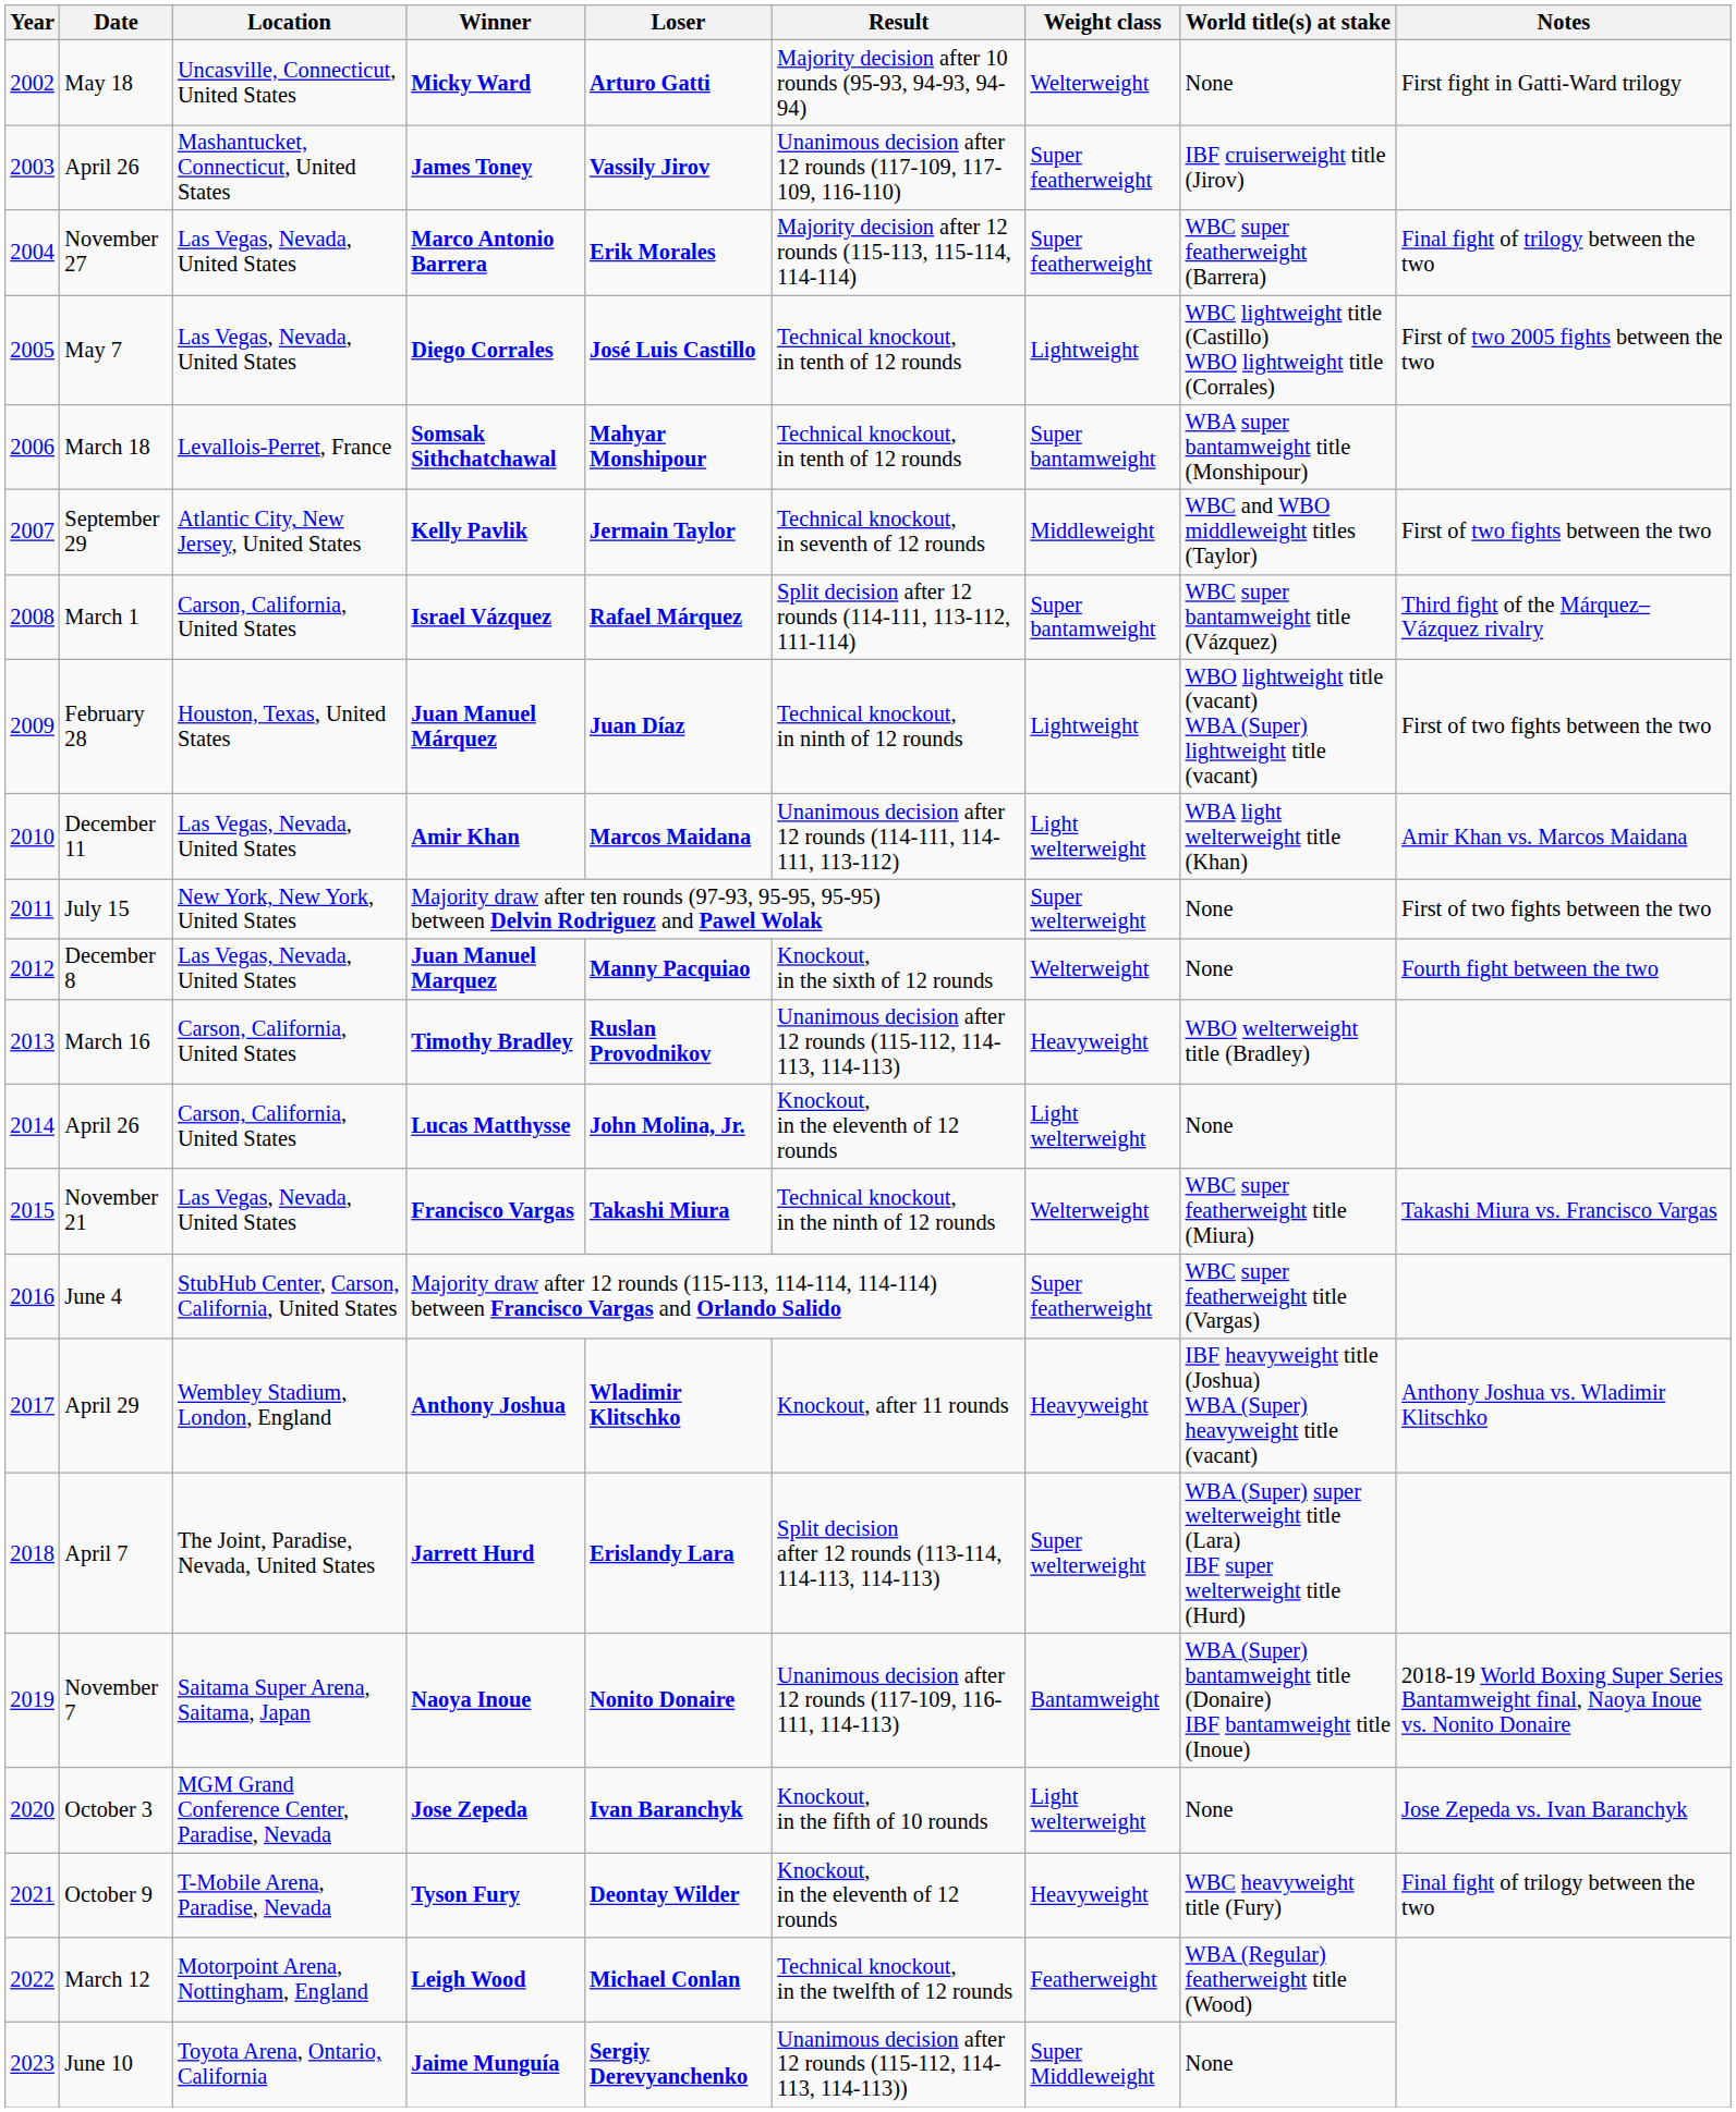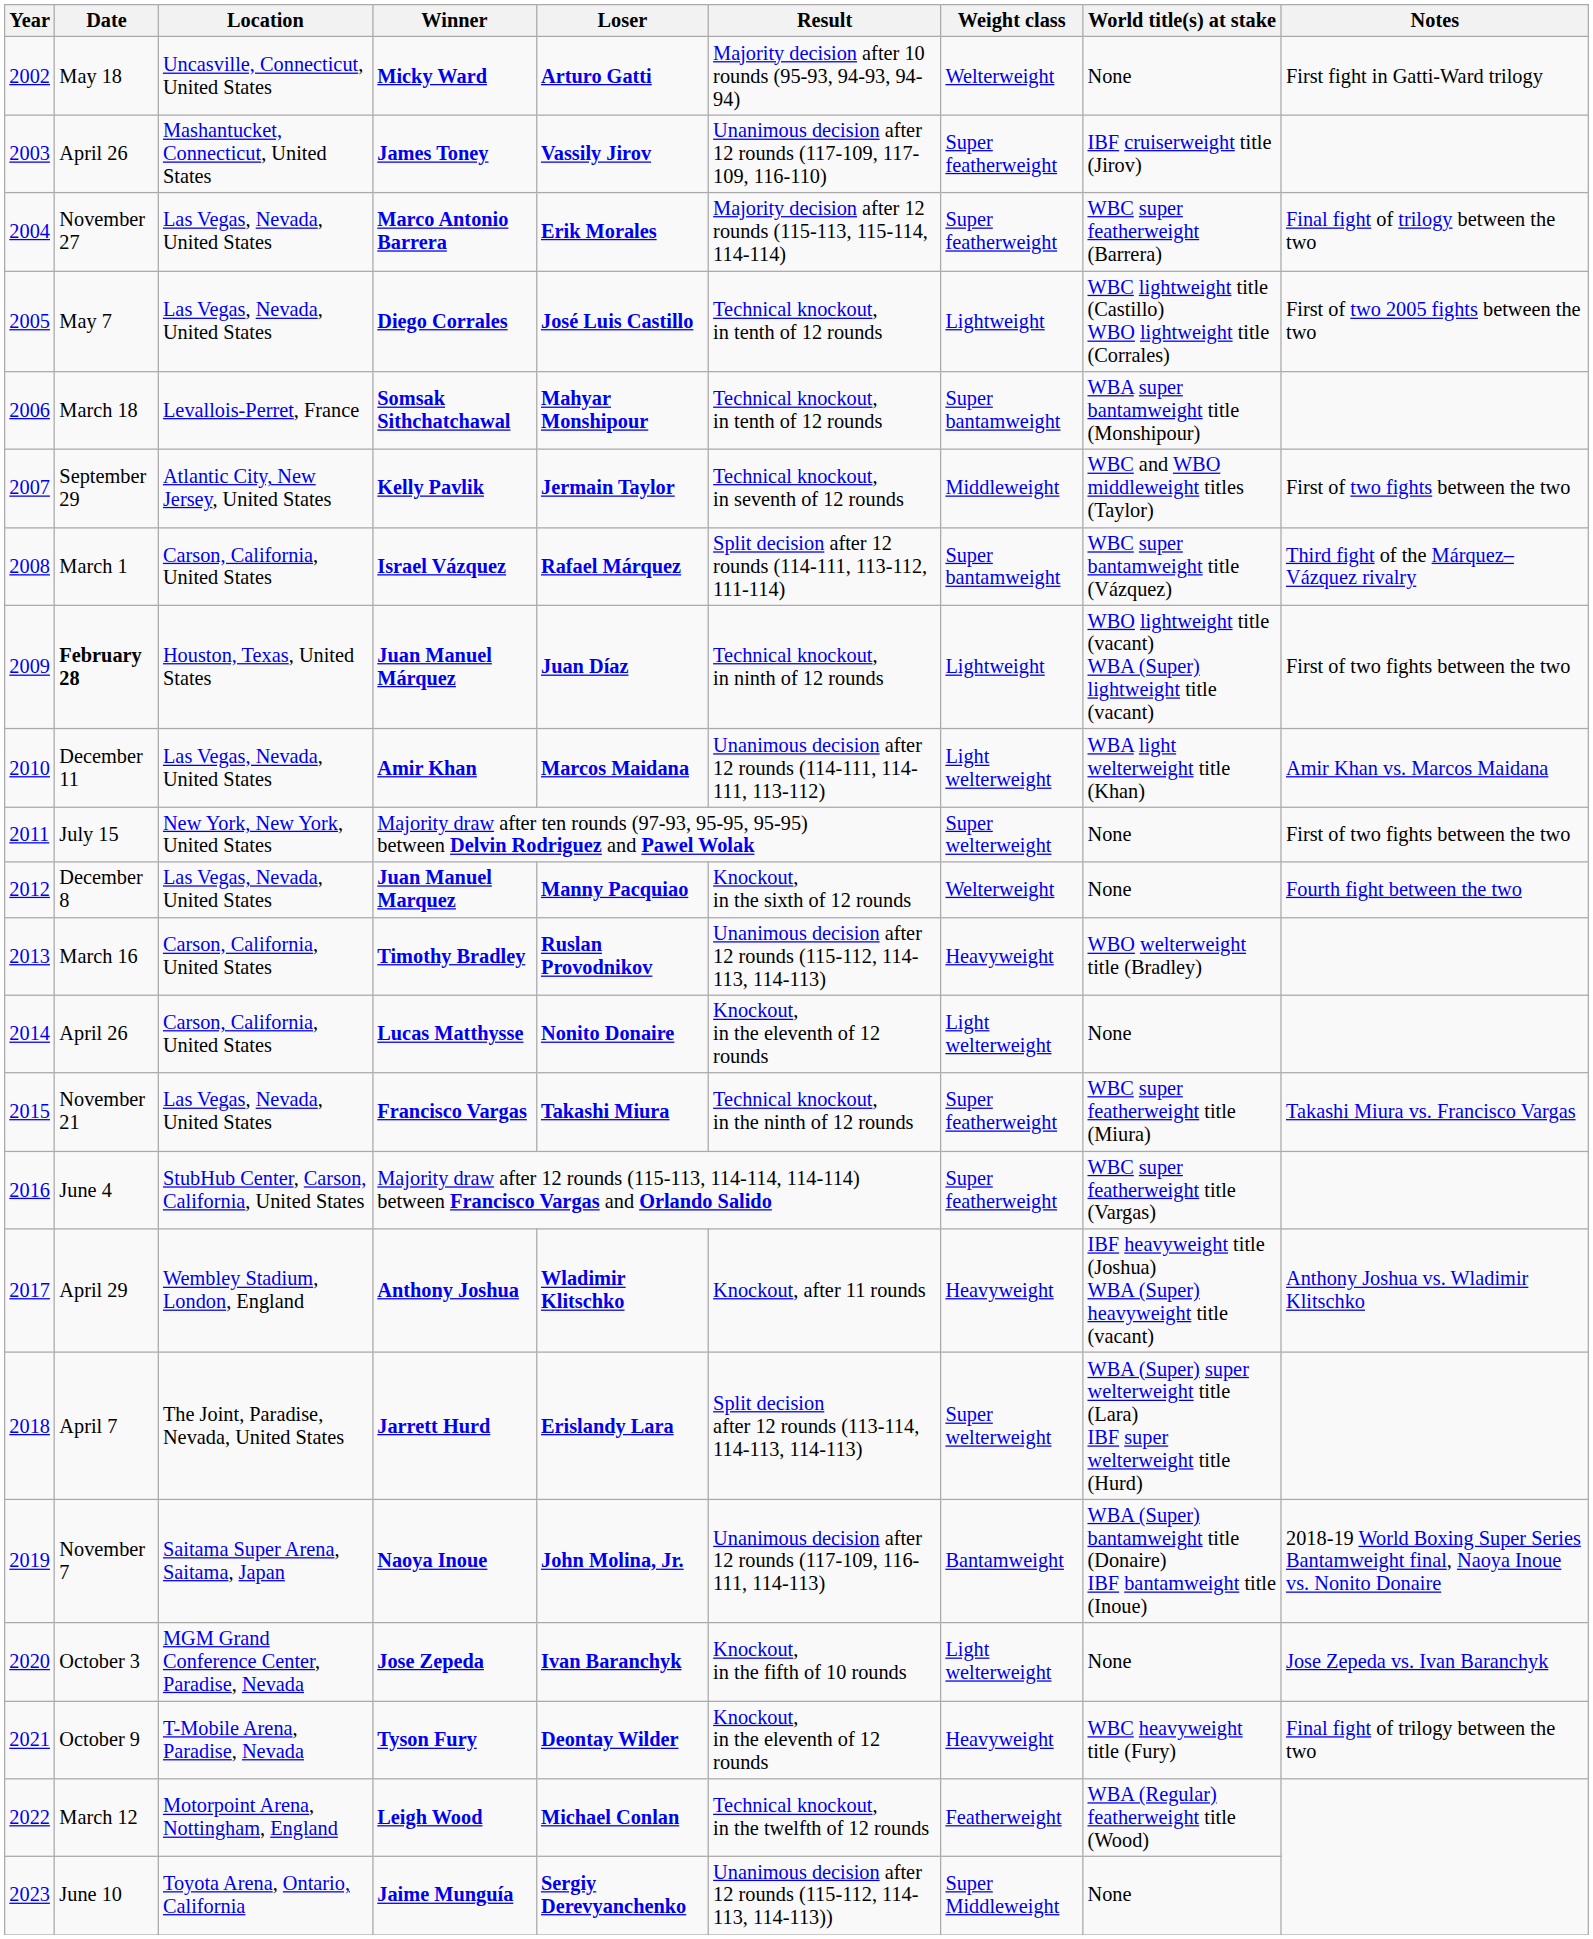Juan Manuel Márquez | Date: normal -> bold
Lucas Matthysse | Loser: John Molina, Jr. -> Nonito Donaire
Francisco Vargas | Weight class: Welterweight -> Super featherweight
Naoya Inoue | Loser: Nonito Donaire -> John Molina, Jr.
